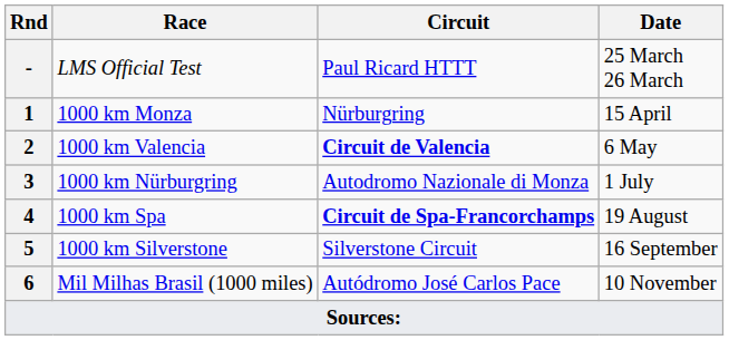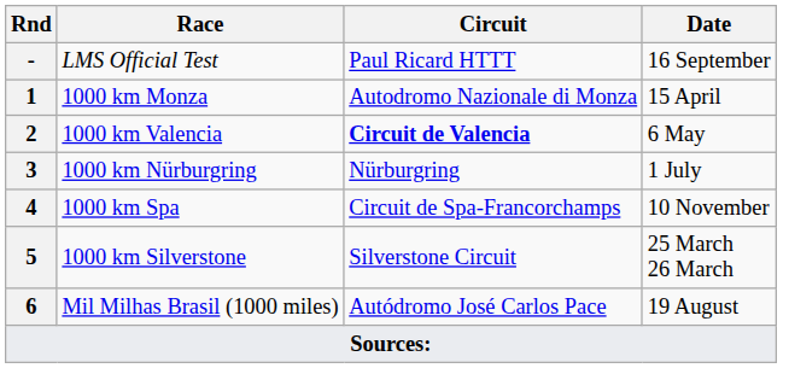LMS Official Test | Date: 25 March 26 March -> 16 September
1000 km Monza | Circuit: Nürburgring -> Autodromo Nazionale di Monza
1000 km Nürburgring | Circuit: Autodromo Nazionale di Monza -> Nürburgring
1000 km Spa | Circuit: bold -> normal
1000 km Spa | Date: 19 August -> 10 November
1000 km Silverstone | Date: 16 September -> 25 March 26 March
Mil Milhas Brasil (1000 miles) | Date: 10 November -> 19 August
